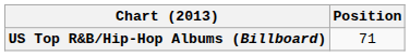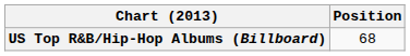US Top R&B/Hip-Hop Albums (Billboard) | Position: 71 -> 68
